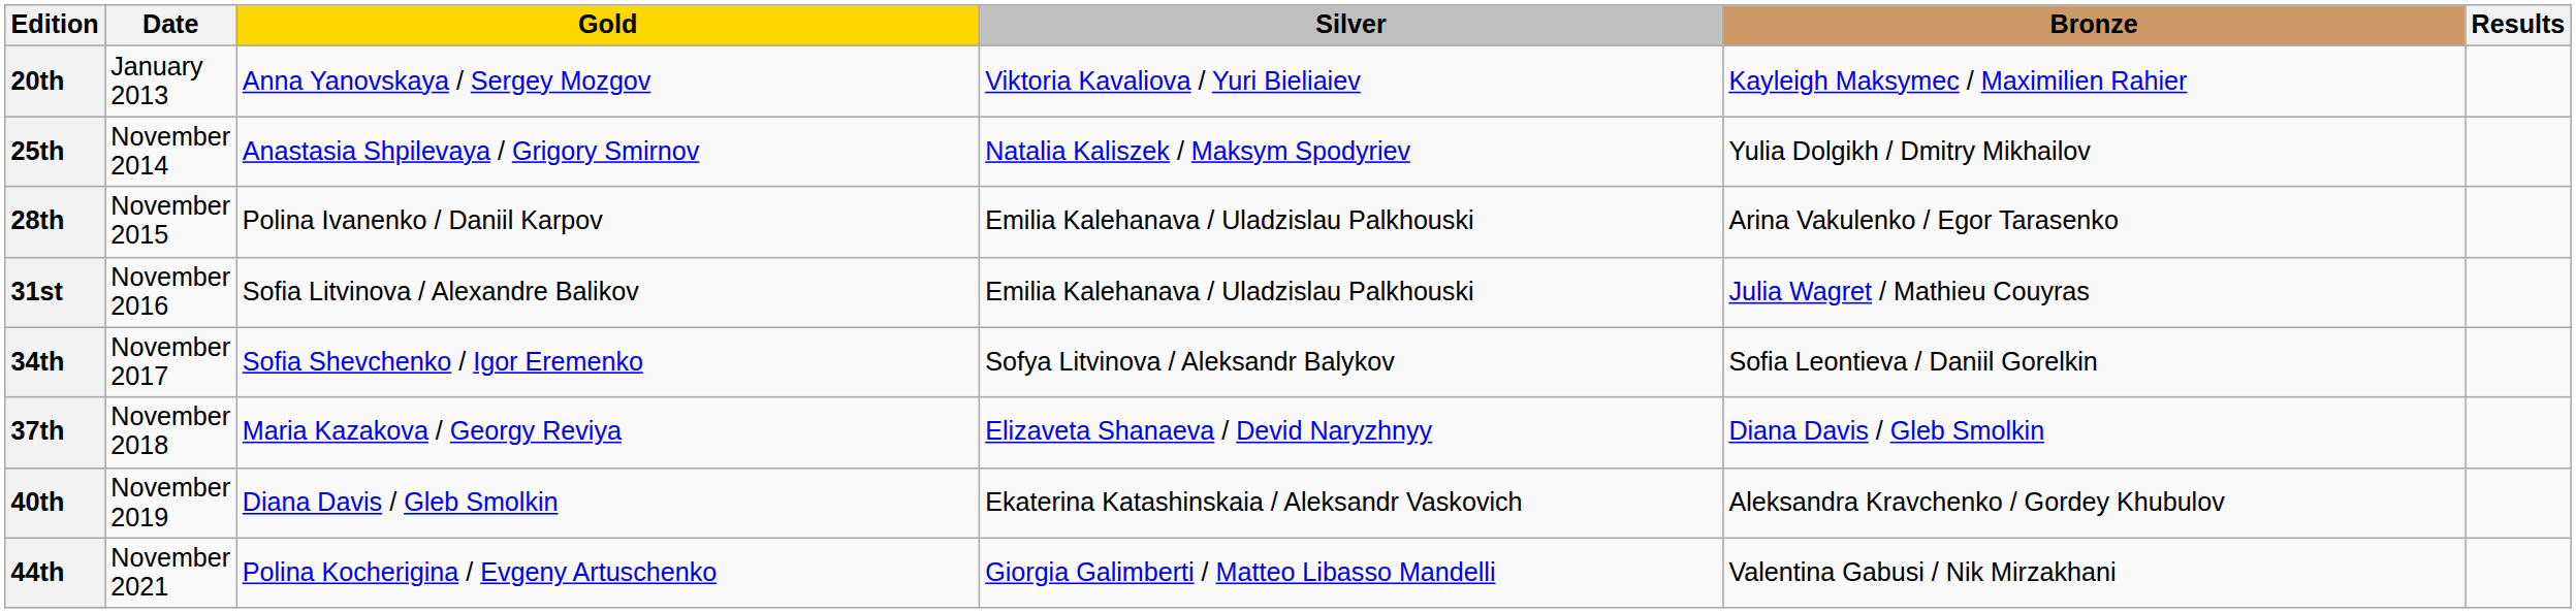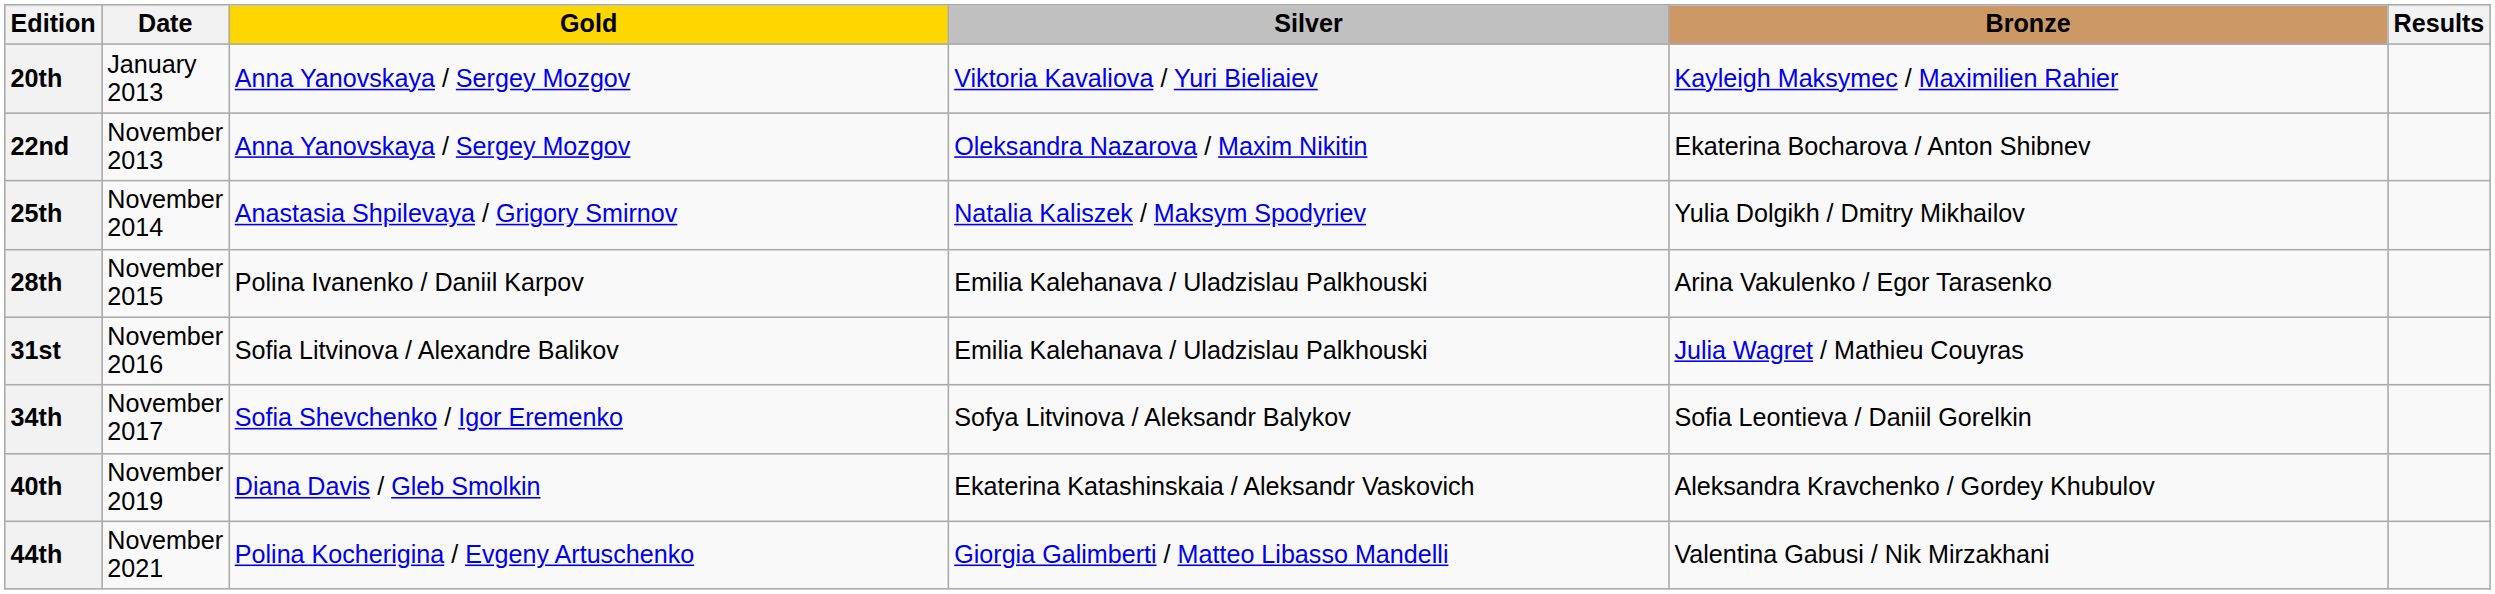+ row: 22nd | November 2013 | Anna Yanovskaya / Sergey Mozgov | Oleksandra Nazarova / Maxim Nikitin | Ekaterina Bocharova / Anton Shibnev
- row: 37th | November 2018 | Maria Kazakova / Georgy Reviya | Elizaveta Shanaeva / Devid Naryzhnyy | Diana Davis / Gleb Smolkin
